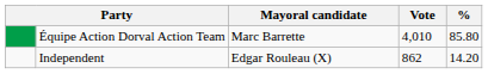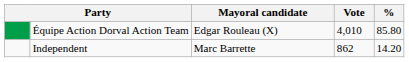Équipe Action Dorval Action Team | Mayoral candidate: Marc Barrette -> Edgar Rouleau (X)
Independent | Mayoral candidate: Edgar Rouleau (X) -> Marc Barrette
